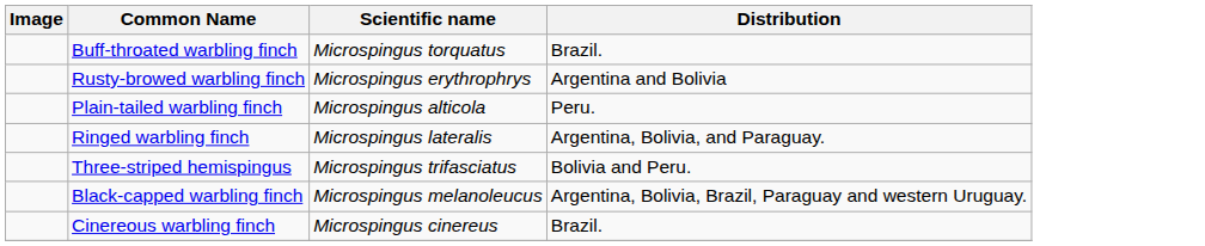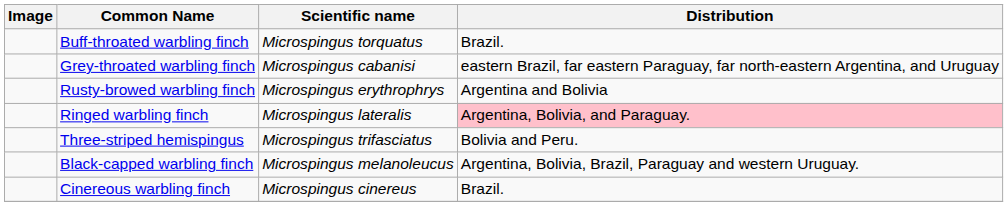+ row: Grey-throated warbling finch | Microspingus cabanisi | eastern Brazil, far eastern Paraguay, far north-eastern Argentina, and Uruguay
- row: Plain-tailed warbling finch | Microspingus alticola | Peru.
Ringed warbling finch | Distribution: no background -> pink background
